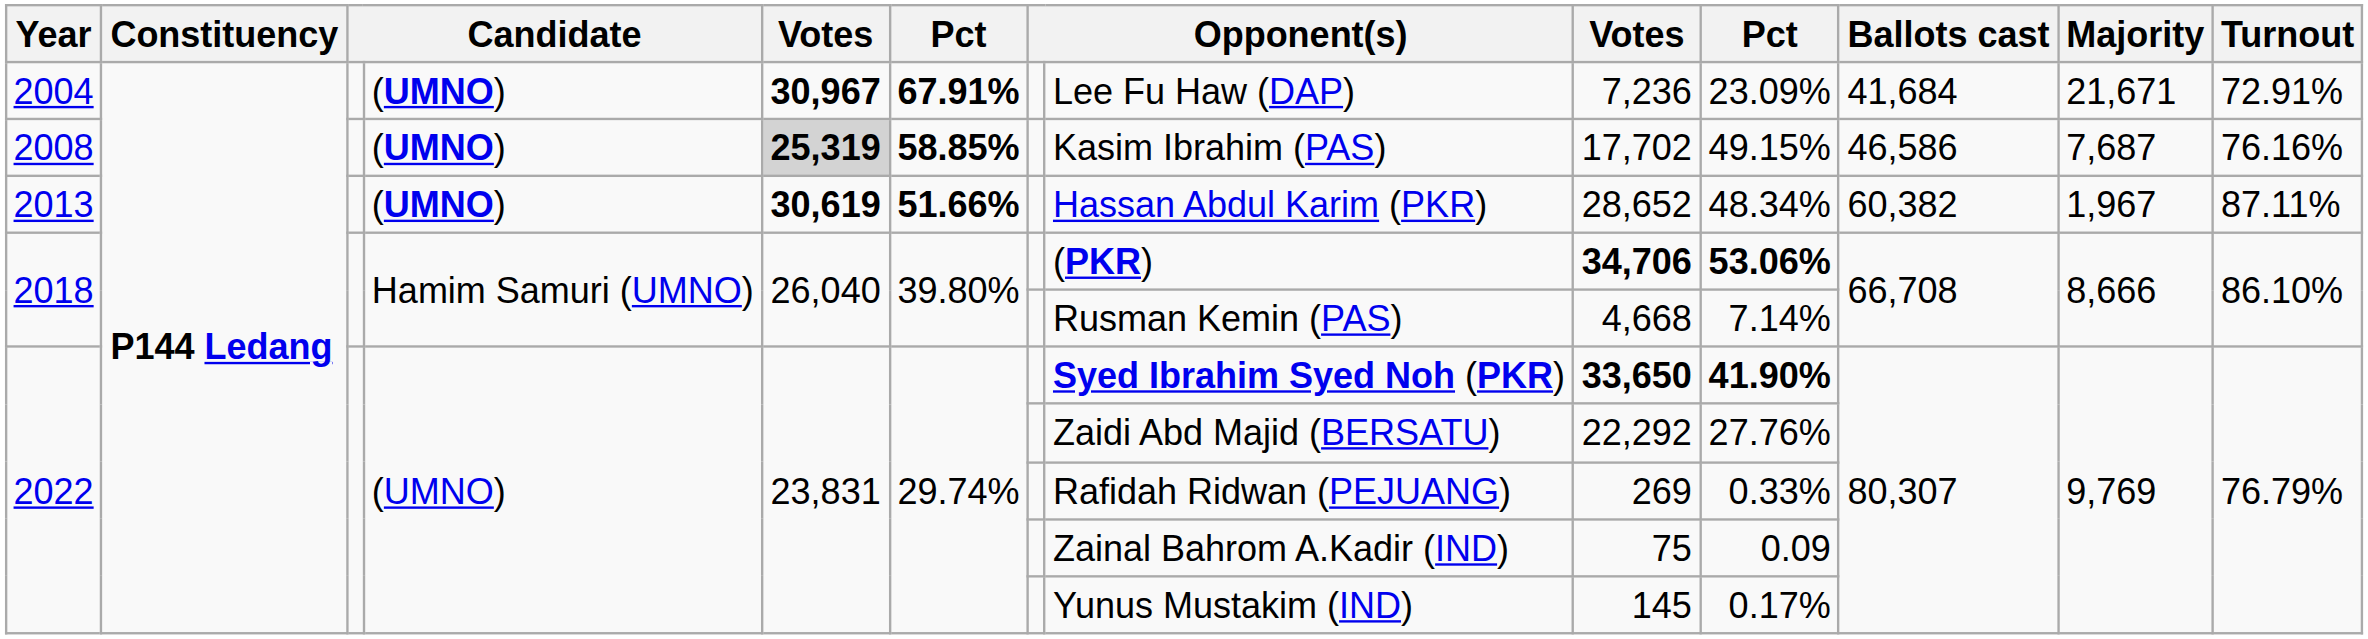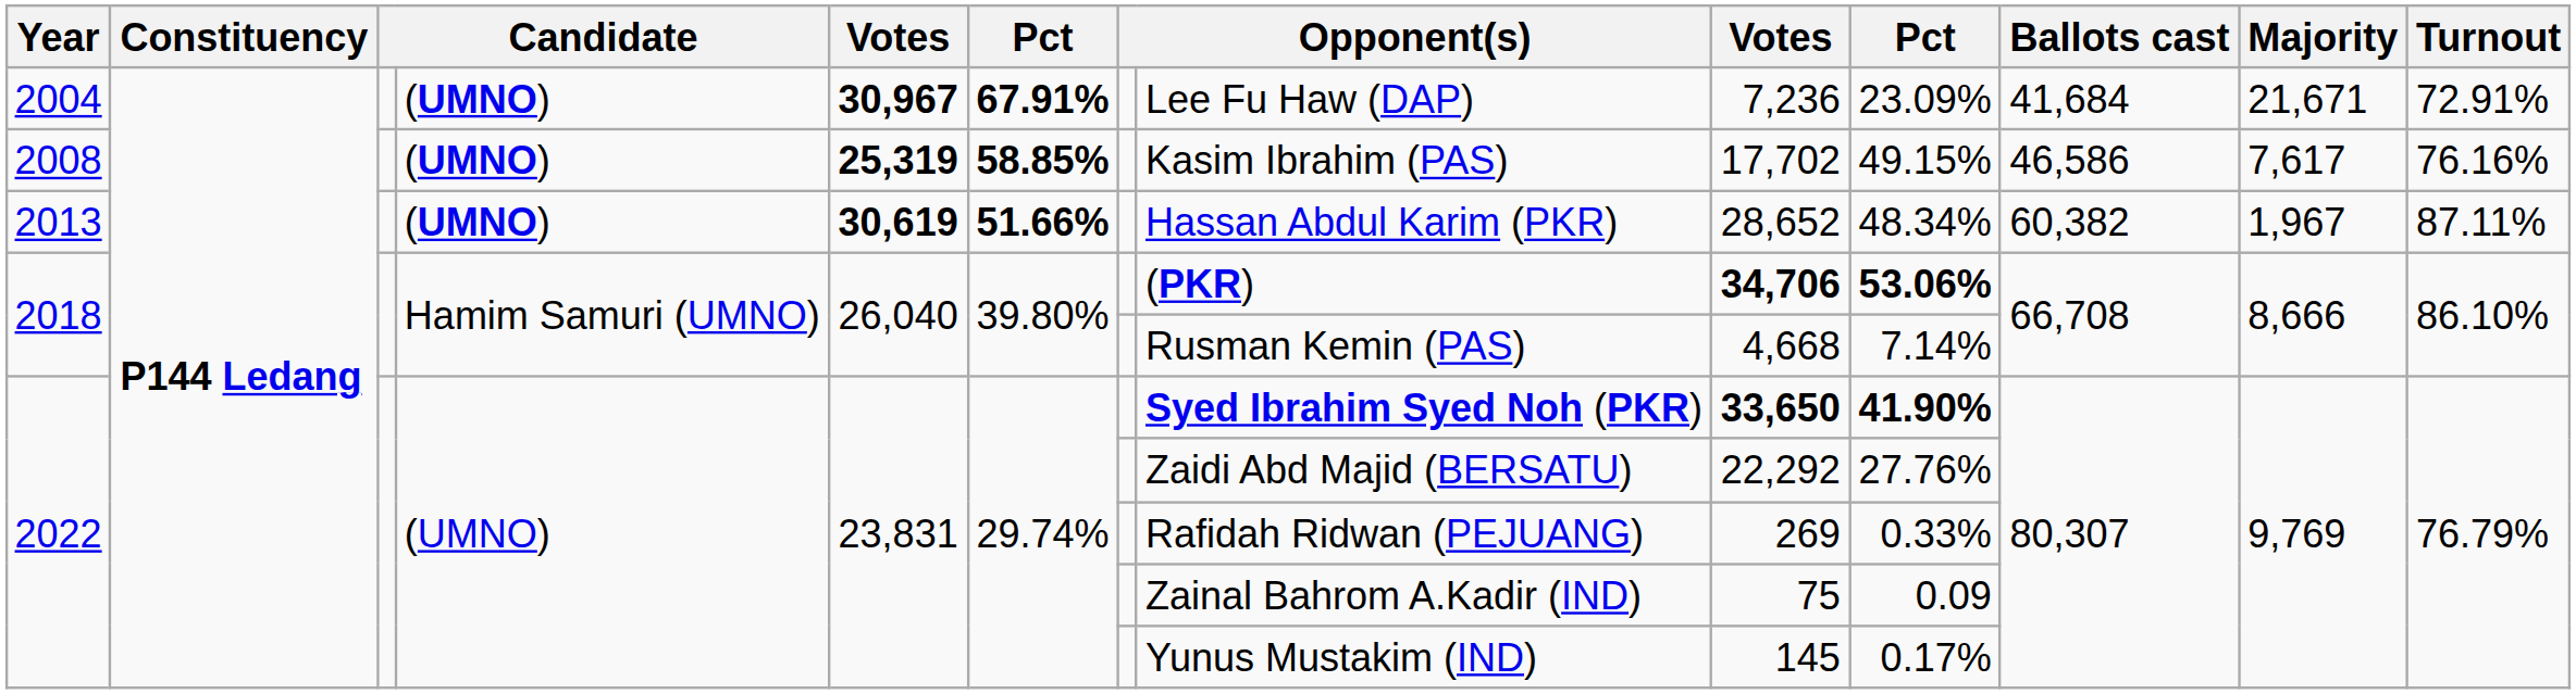2008 | column 5: lightgrey background -> no background
2008 | Majority: 7,687 -> 7,617
